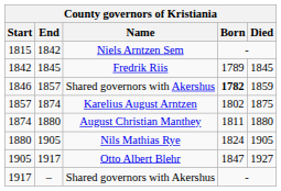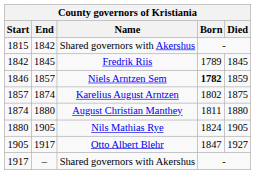1815 | Name: Niels Arntzen Sem -> Shared governors with Akershus
1846 | Name: Shared governors with Akershus -> Niels Arntzen Sem
